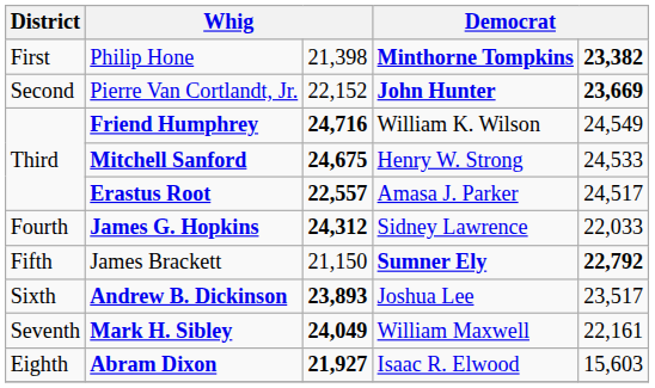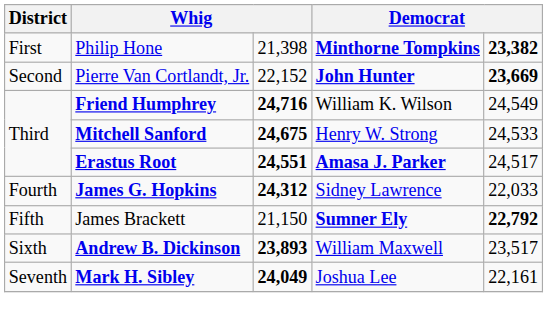Erastus Root | column 3: 22,557 -> 24,551
Erastus Root | column 4: normal -> bold
Andrew B. Dickinson | column 4: Joshua Lee -> William Maxwell
Mark H. Sibley | column 4: William Maxwell -> Joshua Lee
- row: Eighth | Abram Dixon | 21,927 | Isaac R. Elwood | 15,603
